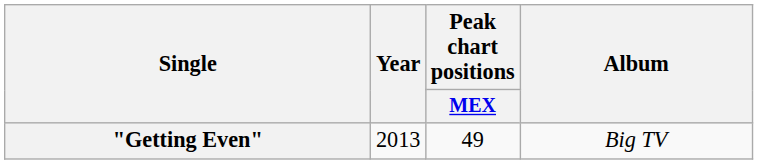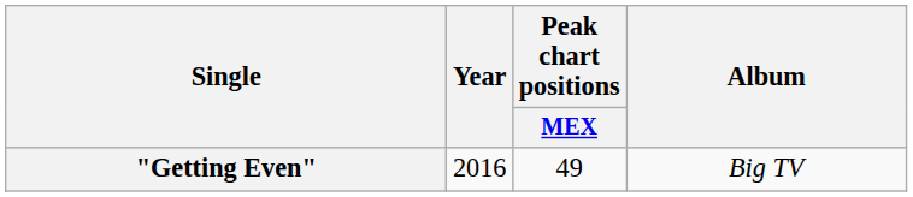"Getting Even" | Year: 2013 -> 2016
